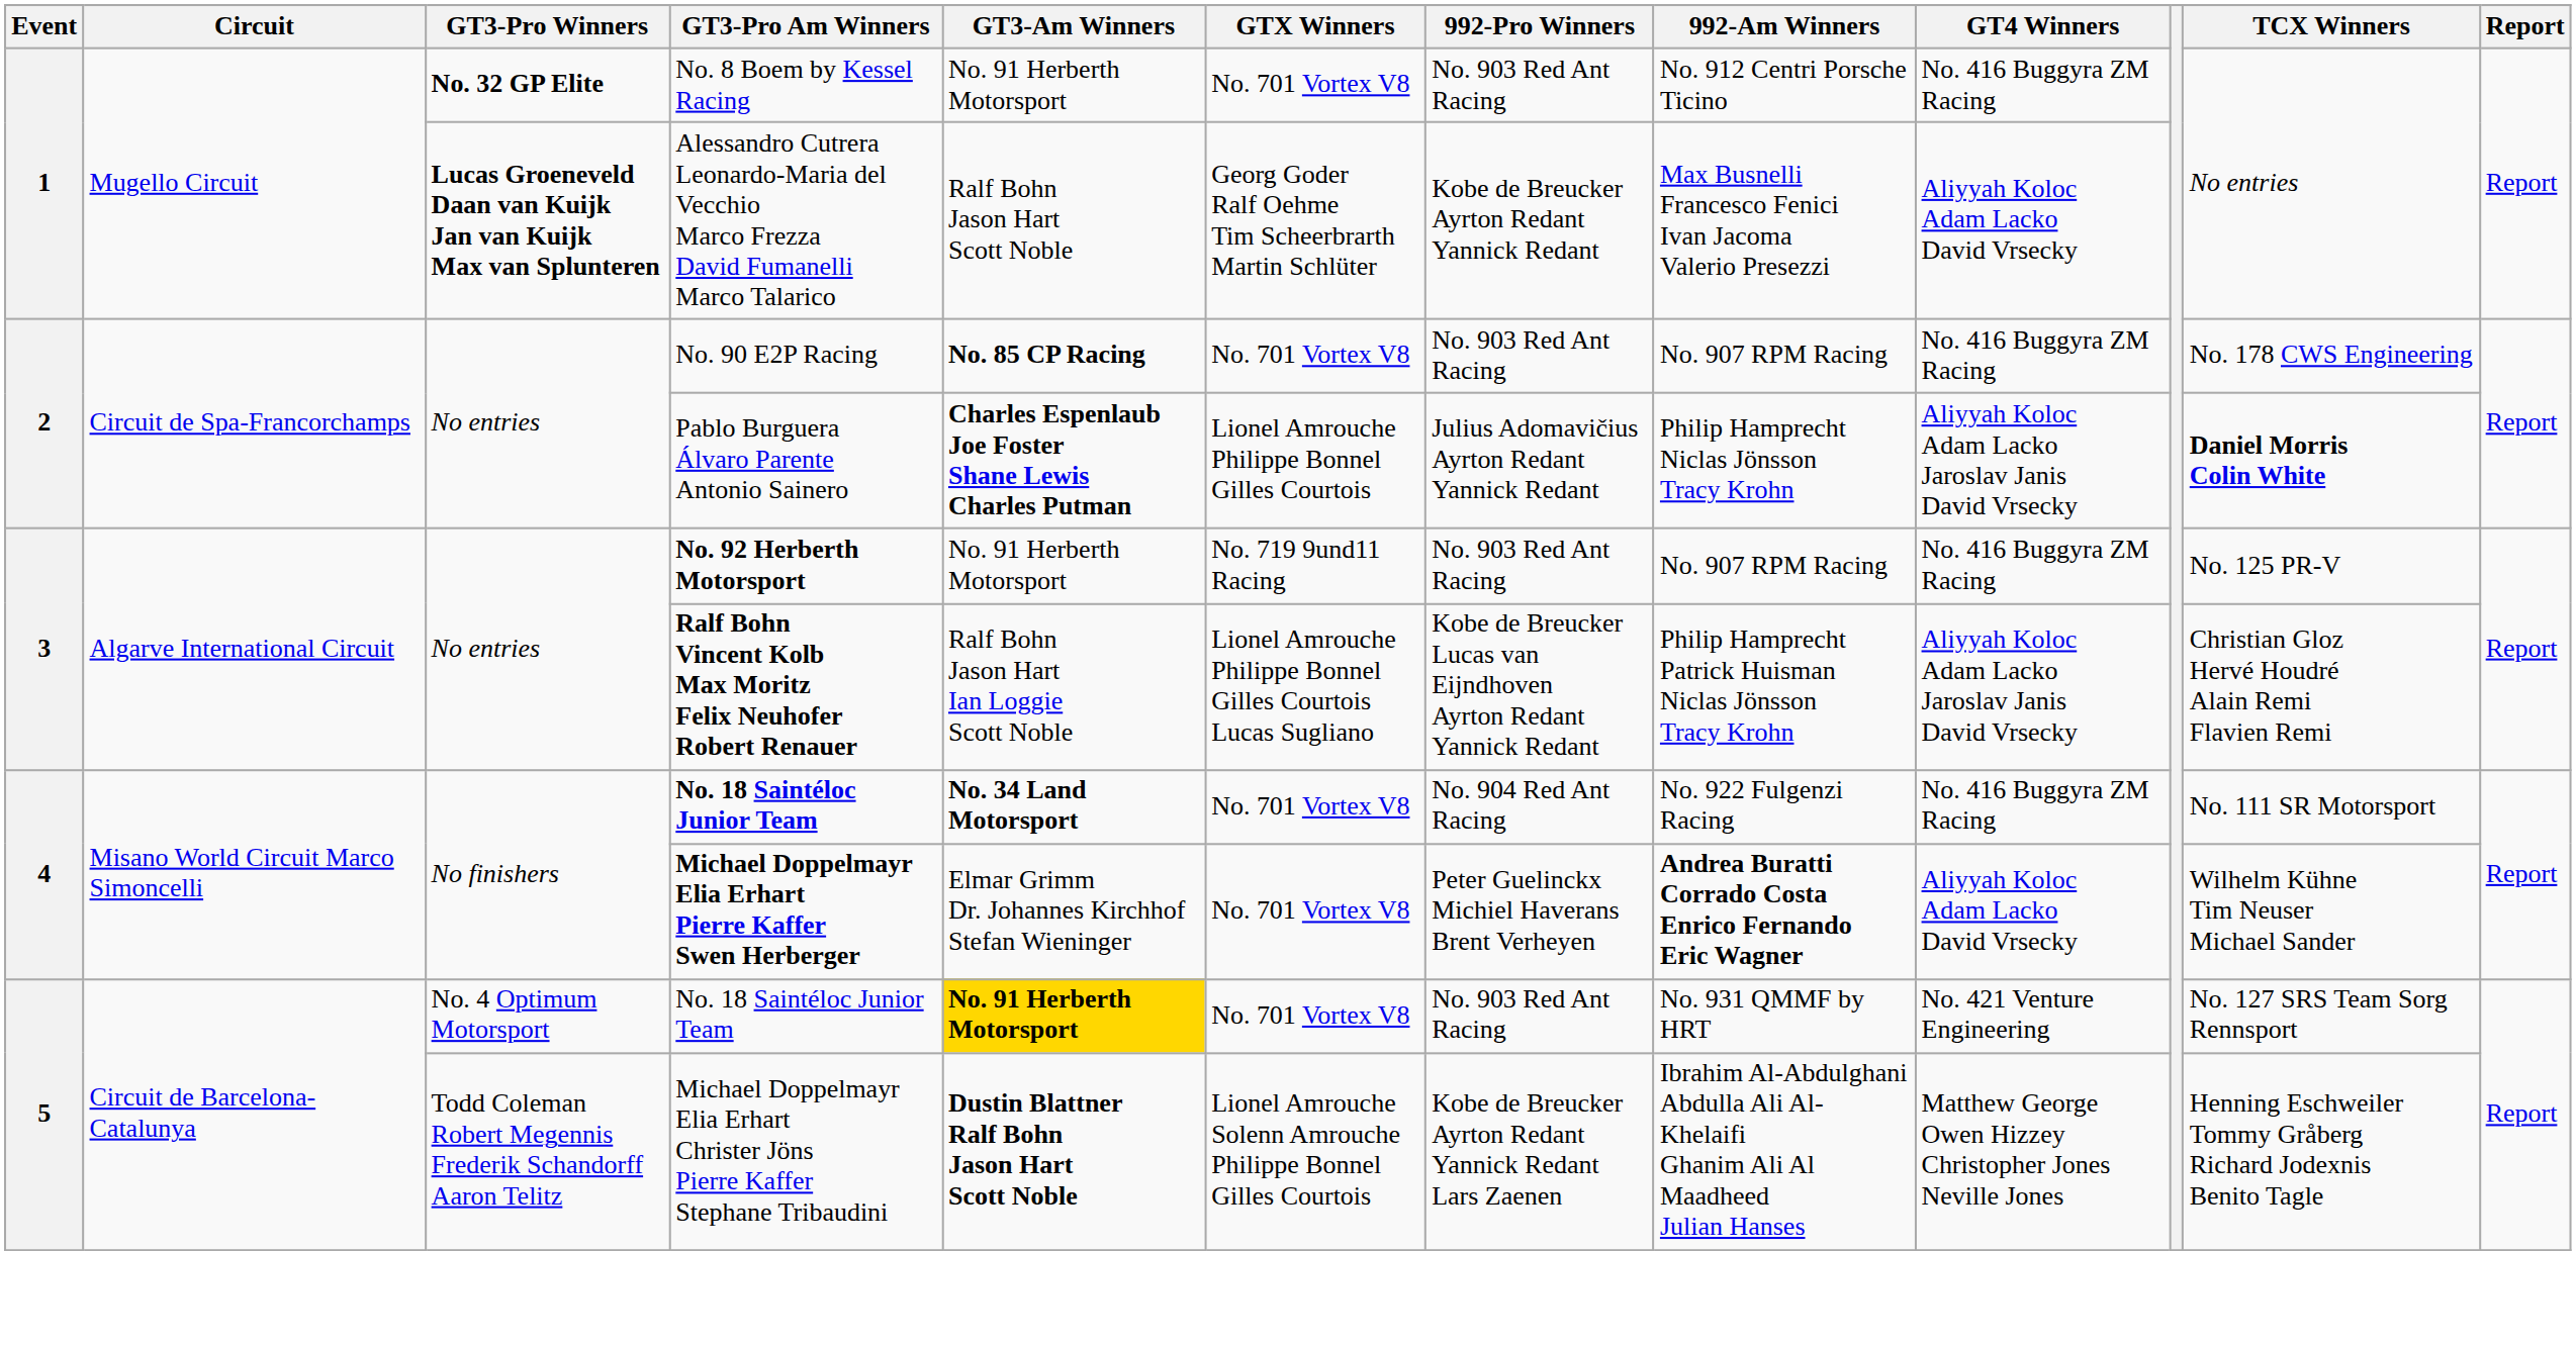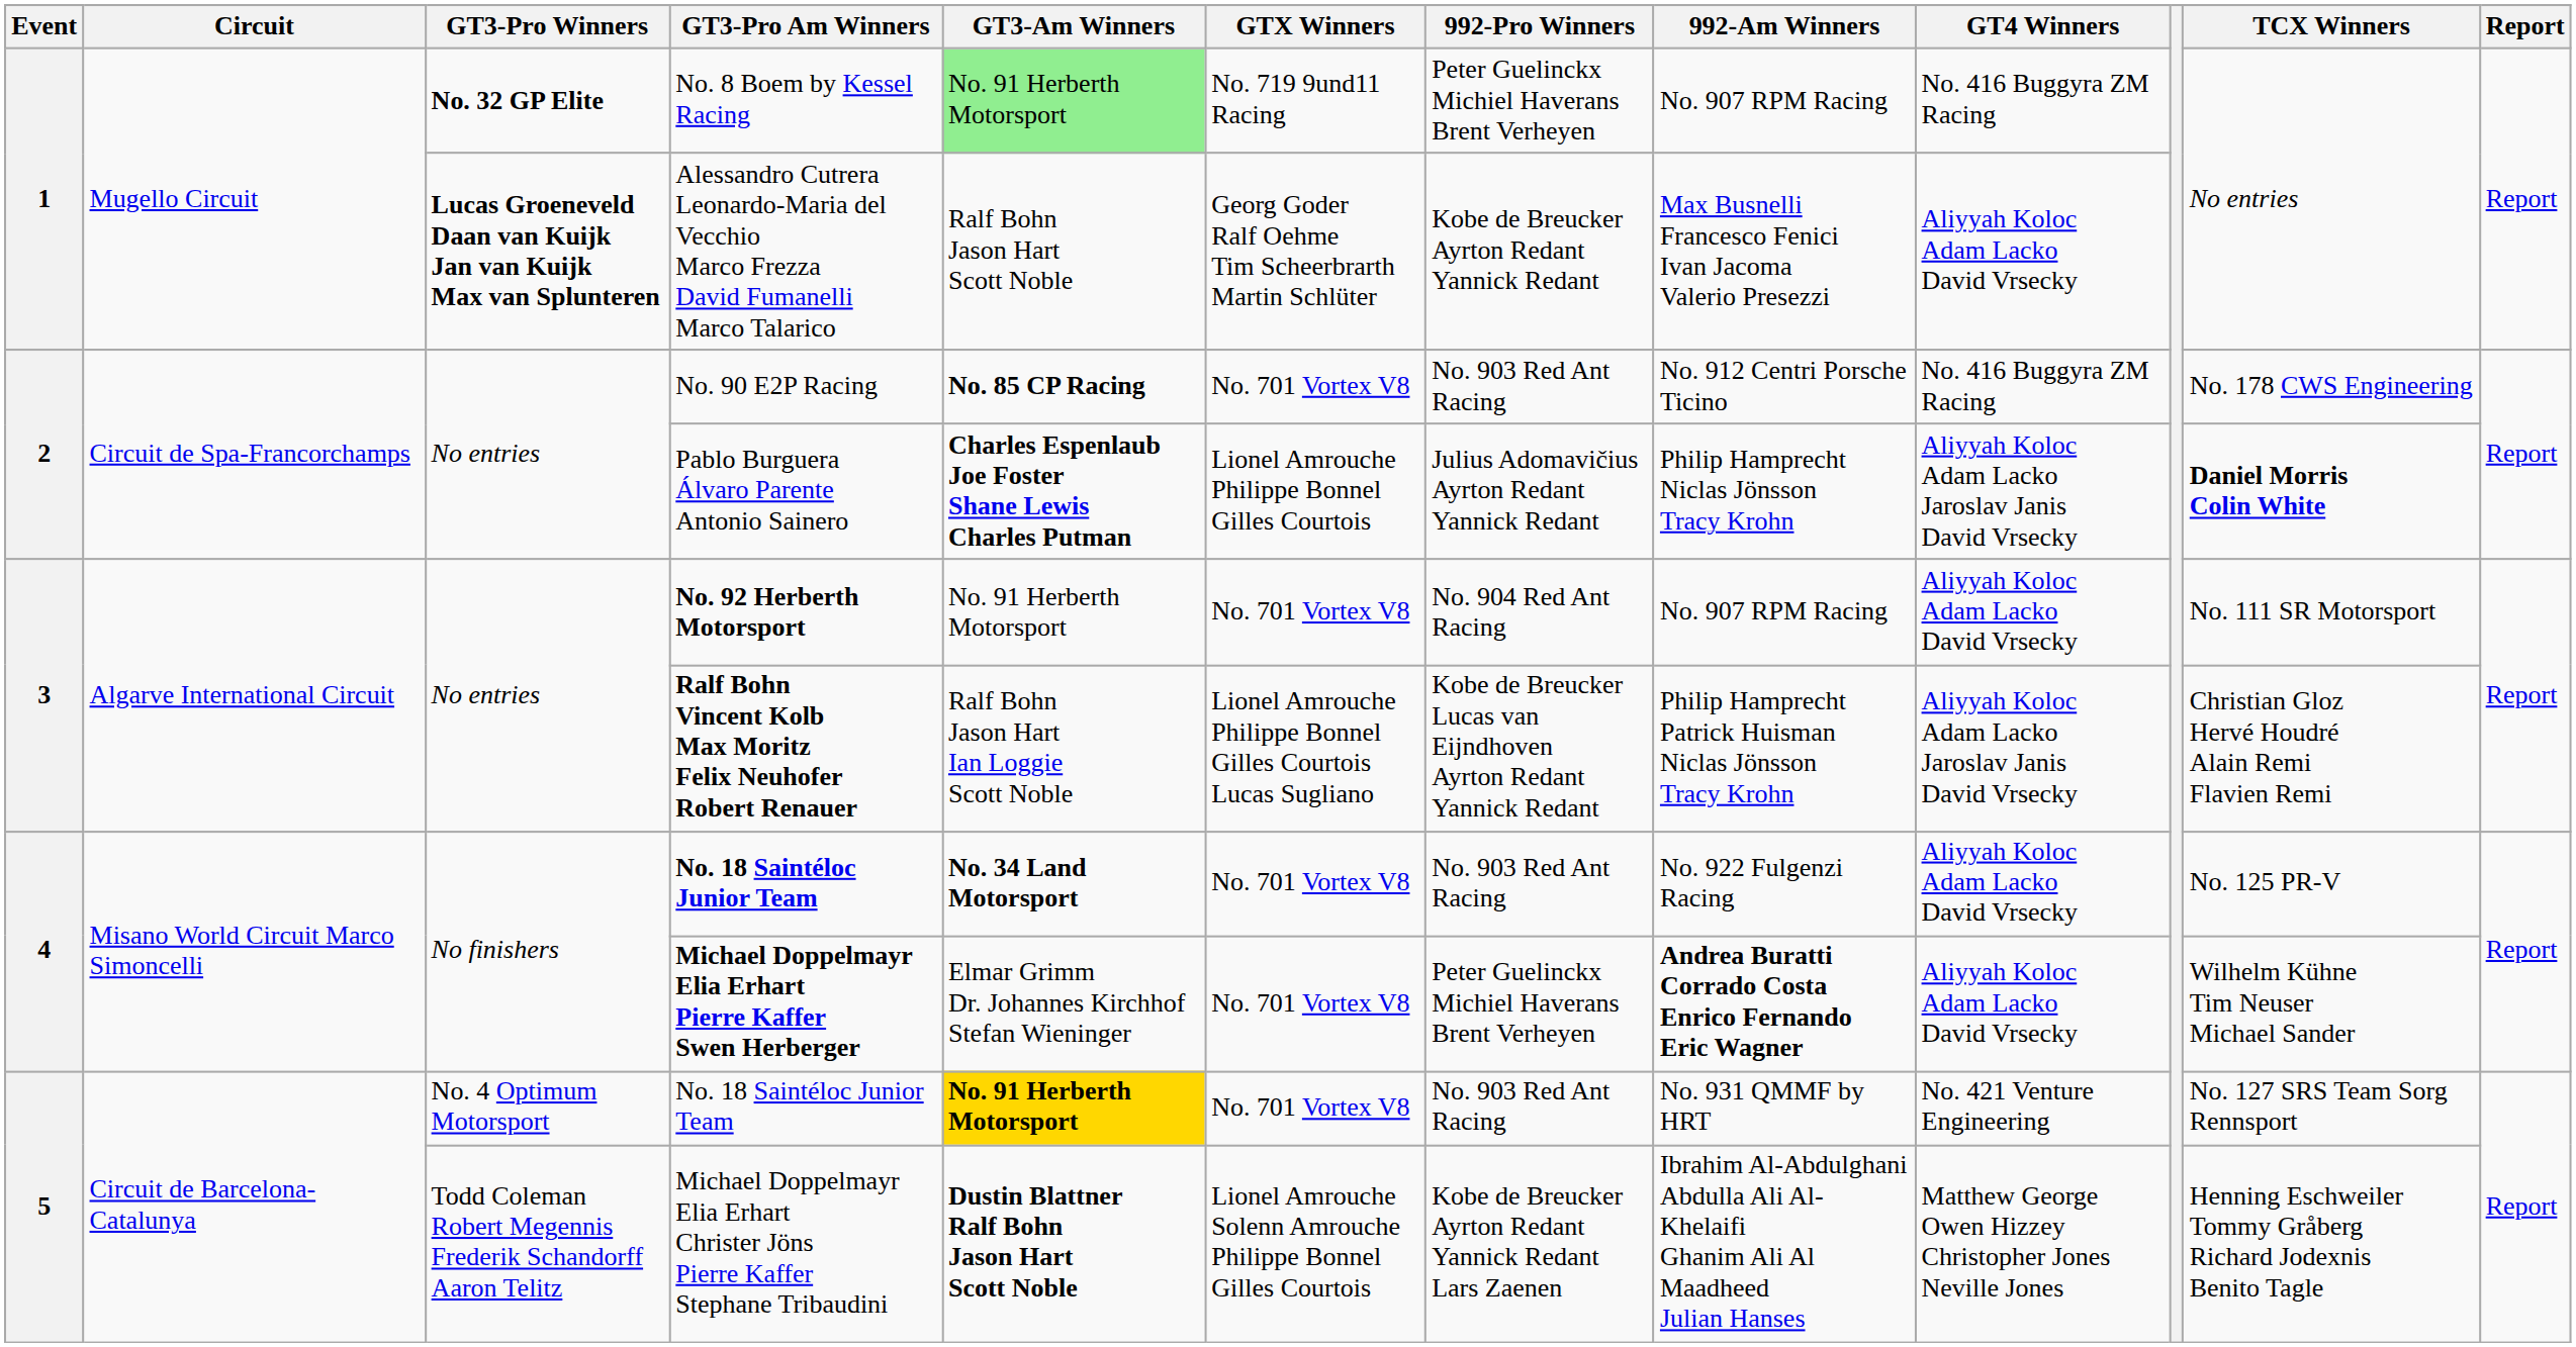No. 8 Boem by Kessel Racing | GT3-Am Winners: no background -> lightgreen background
No. 8 Boem by Kessel Racing | GTX Winners: No. 701 Vortex V8 -> No. 719 9und11 Racing
No. 8 Boem by Kessel Racing | 992-Pro Winners: No. 903 Red Ant Racing -> Peter Guelinckx Michiel Haverans Brent Verheyen
No. 8 Boem by Kessel Racing | 992-Am Winners: No. 912 Centri Porsche Ticino -> No. 907 RPM Racing
No. 90 E2P Racing | 992-Am Winners: No. 907 RPM Racing -> No. 912 Centri Porsche Ticino
No. 92 Herberth Motorsport | GTX Winners: No. 719 9und11 Racing -> No. 701 Vortex V8
No. 92 Herberth Motorsport | 992-Pro Winners: No. 903 Red Ant Racing -> No. 904 Red Ant Racing
No. 92 Herberth Motorsport | GT4 Winners: No. 416 Buggyra ZM Racing -> Aliyyah Koloc Adam Lacko David Vrsecky
No. 92 Herberth Motorsport | TCX Winners: No. 125 PR-V -> No. 111 SR Motorsport
No finishers / No. 18 Saintéloc Junior Team | 992-Pro Winners: No. 904 Red Ant Racing -> No. 903 Red Ant Racing
No finishers / No. 18 Saintéloc Junior Team | GT4 Winners: No. 416 Buggyra ZM Racing -> Aliyyah Koloc Adam Lacko David Vrsecky
No finishers / No. 18 Saintéloc Junior Team | TCX Winners: No. 111 SR Motorsport -> No. 125 PR-V
